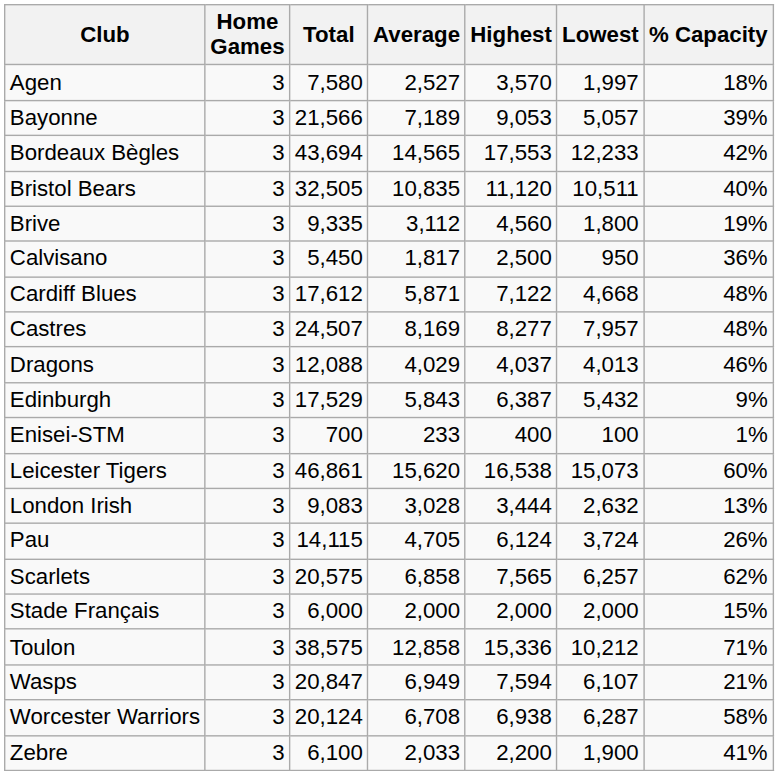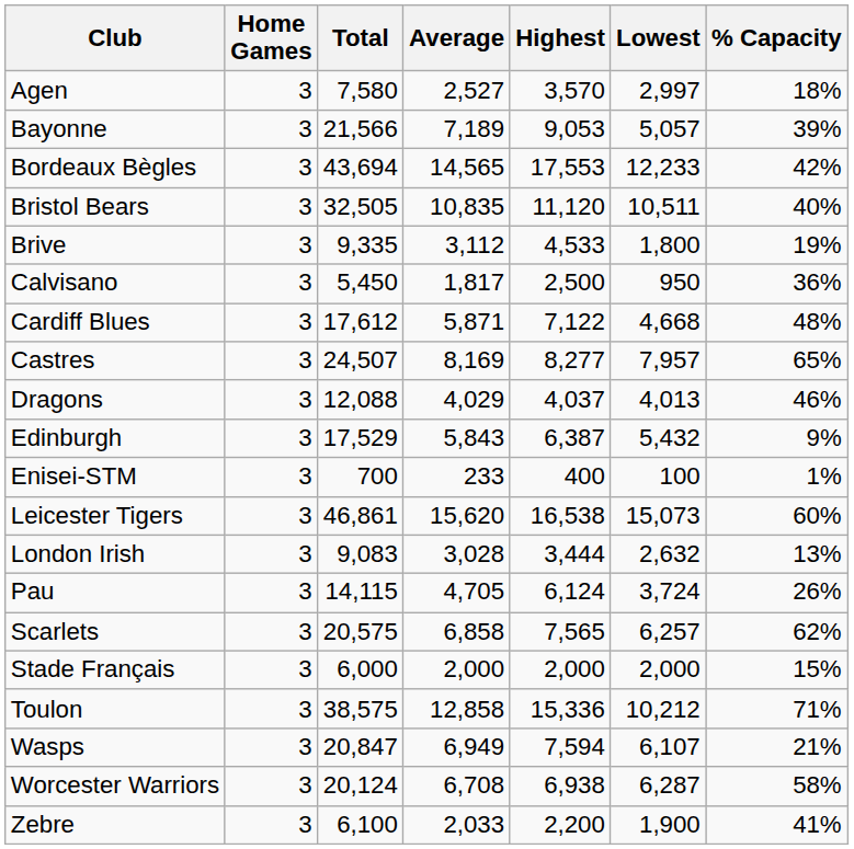Agen | Lowest: 1,997 -> 2,997
Brive | Highest: 4,560 -> 4,533
Castres | % Capacity: 48% -> 65%
